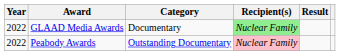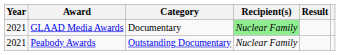GLAAD Media Awards | Year: 2022 -> 2021
Peabody Awards | Year: 2022 -> 2021
Peabody Awards | Recipient(s): pink background -> no background
